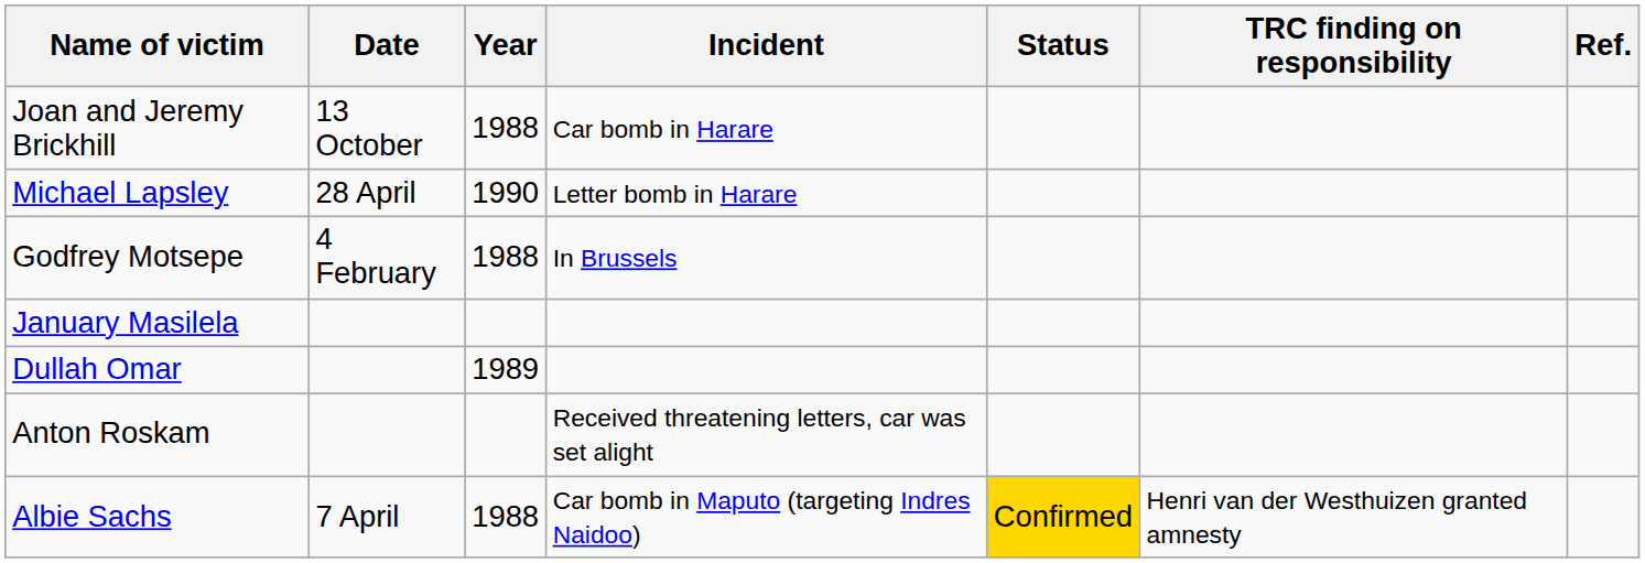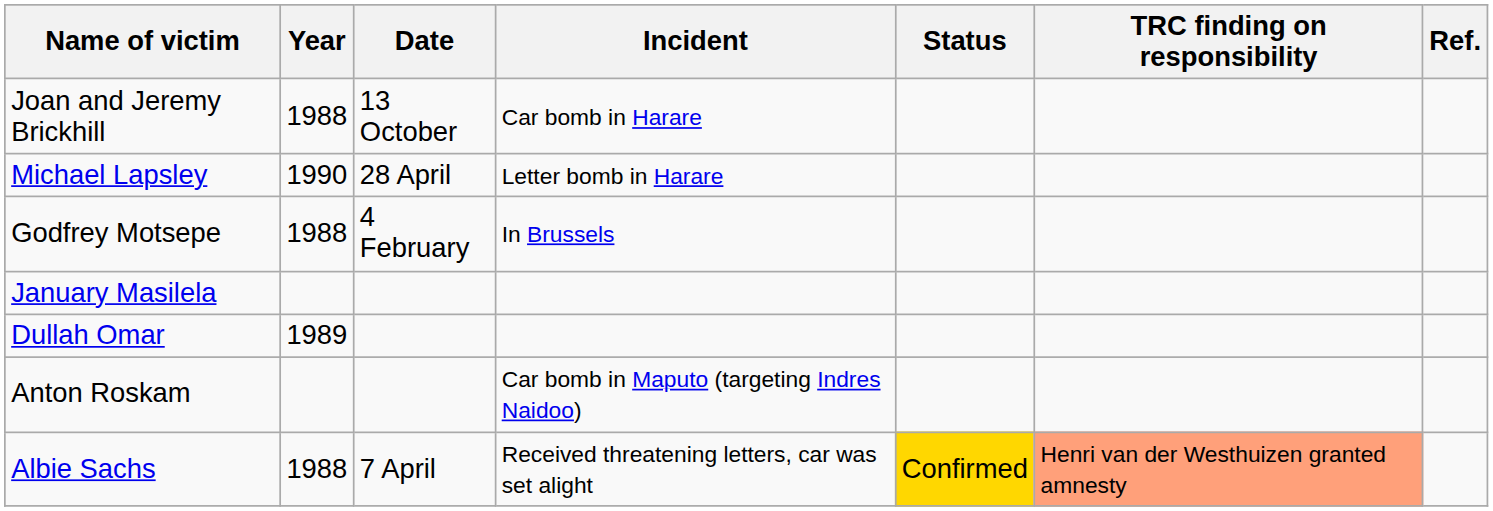columns swapped: Year <-> Date
Anton Roskam | Incident: Received threatening letters, car was set alight -> Car bomb in Maputo (targeting Indres Naidoo)
Albie Sachs | Incident: Car bomb in Maputo (targeting Indres Naidoo) -> Received threatening letters, car was set alight
Albie Sachs | TRC finding on responsibility: no background -> lightsalmon background
